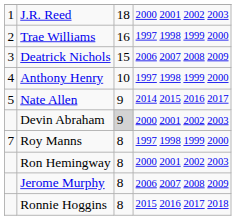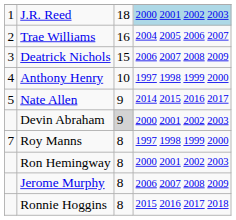J.R. Reed | column 4: no background -> lightblue background
Trae Williams | column 4: 1997 1998 1999 2000 -> 2004 2005 2006 2007
